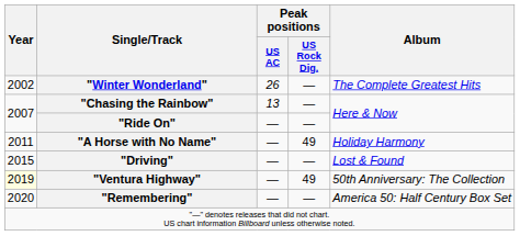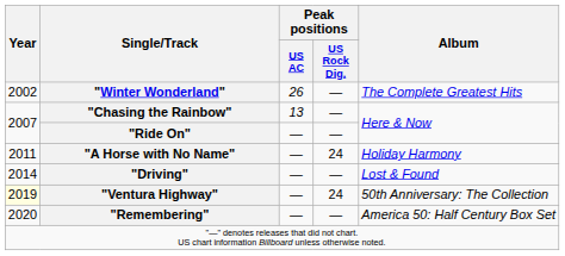"A Horse with No Name" | Peak positions / US Rock Dig.: 49 -> 24
"Driving" | Year: 2015 -> 2014
"Ventura Highway" | Peak positions / US Rock Dig.: 49 -> 24
